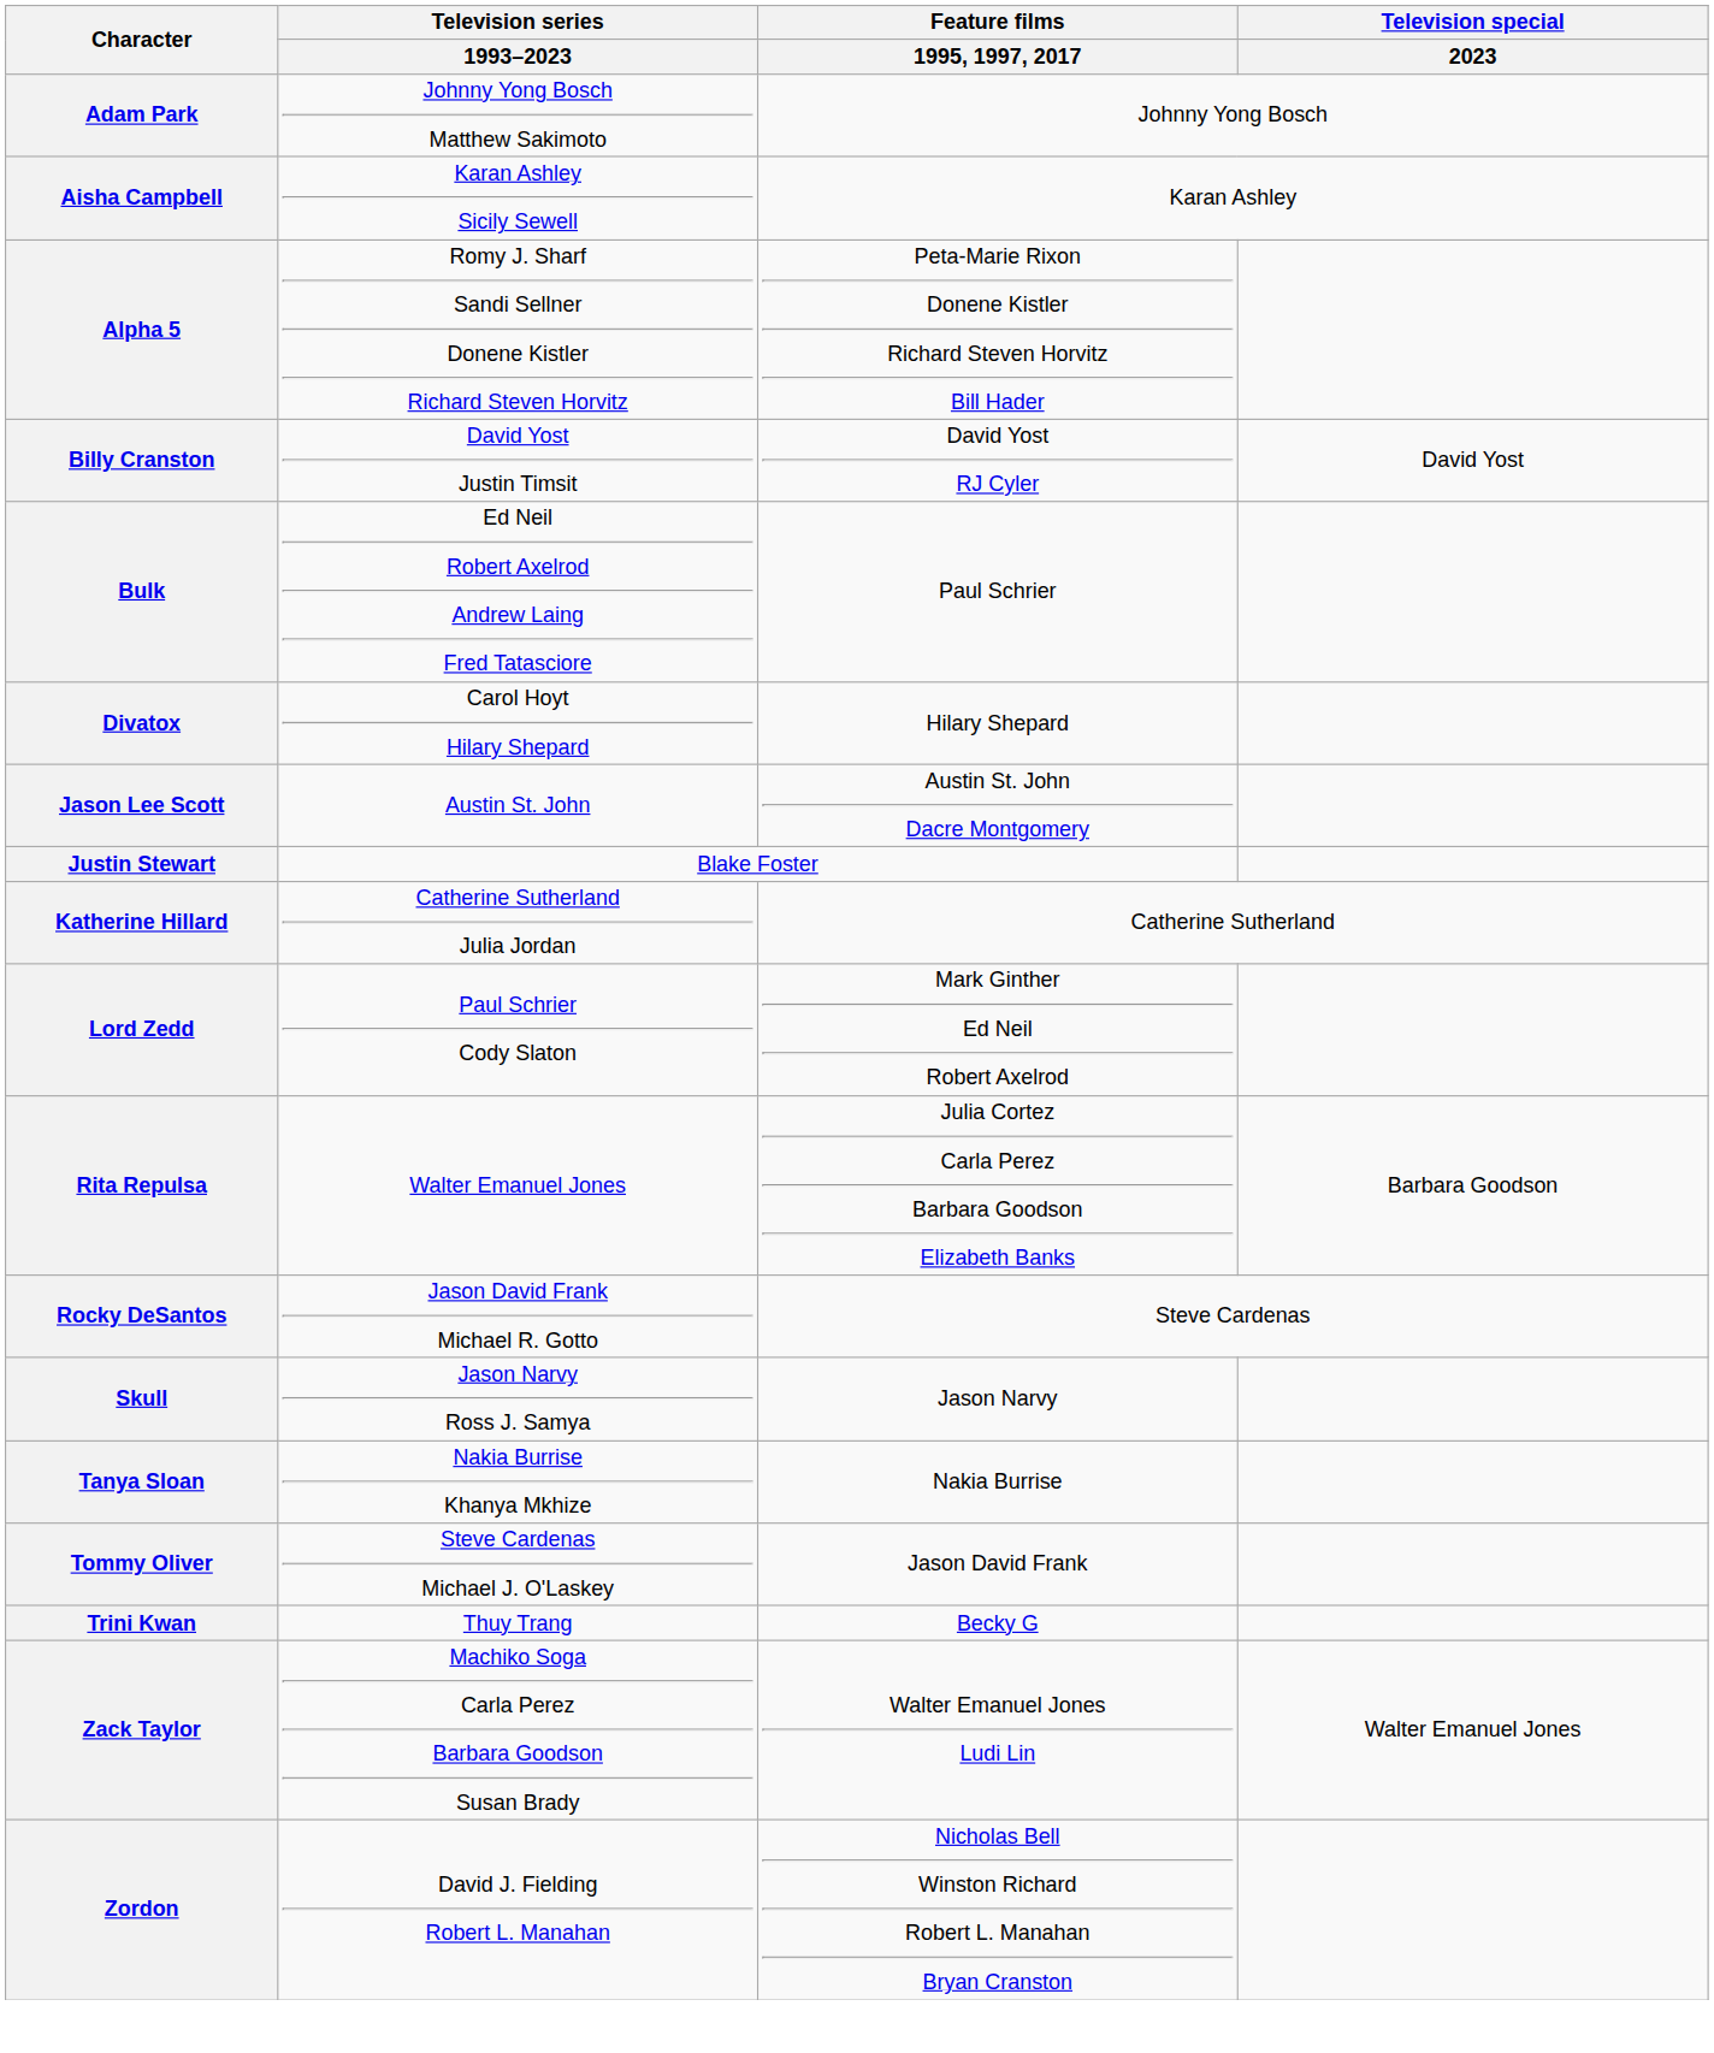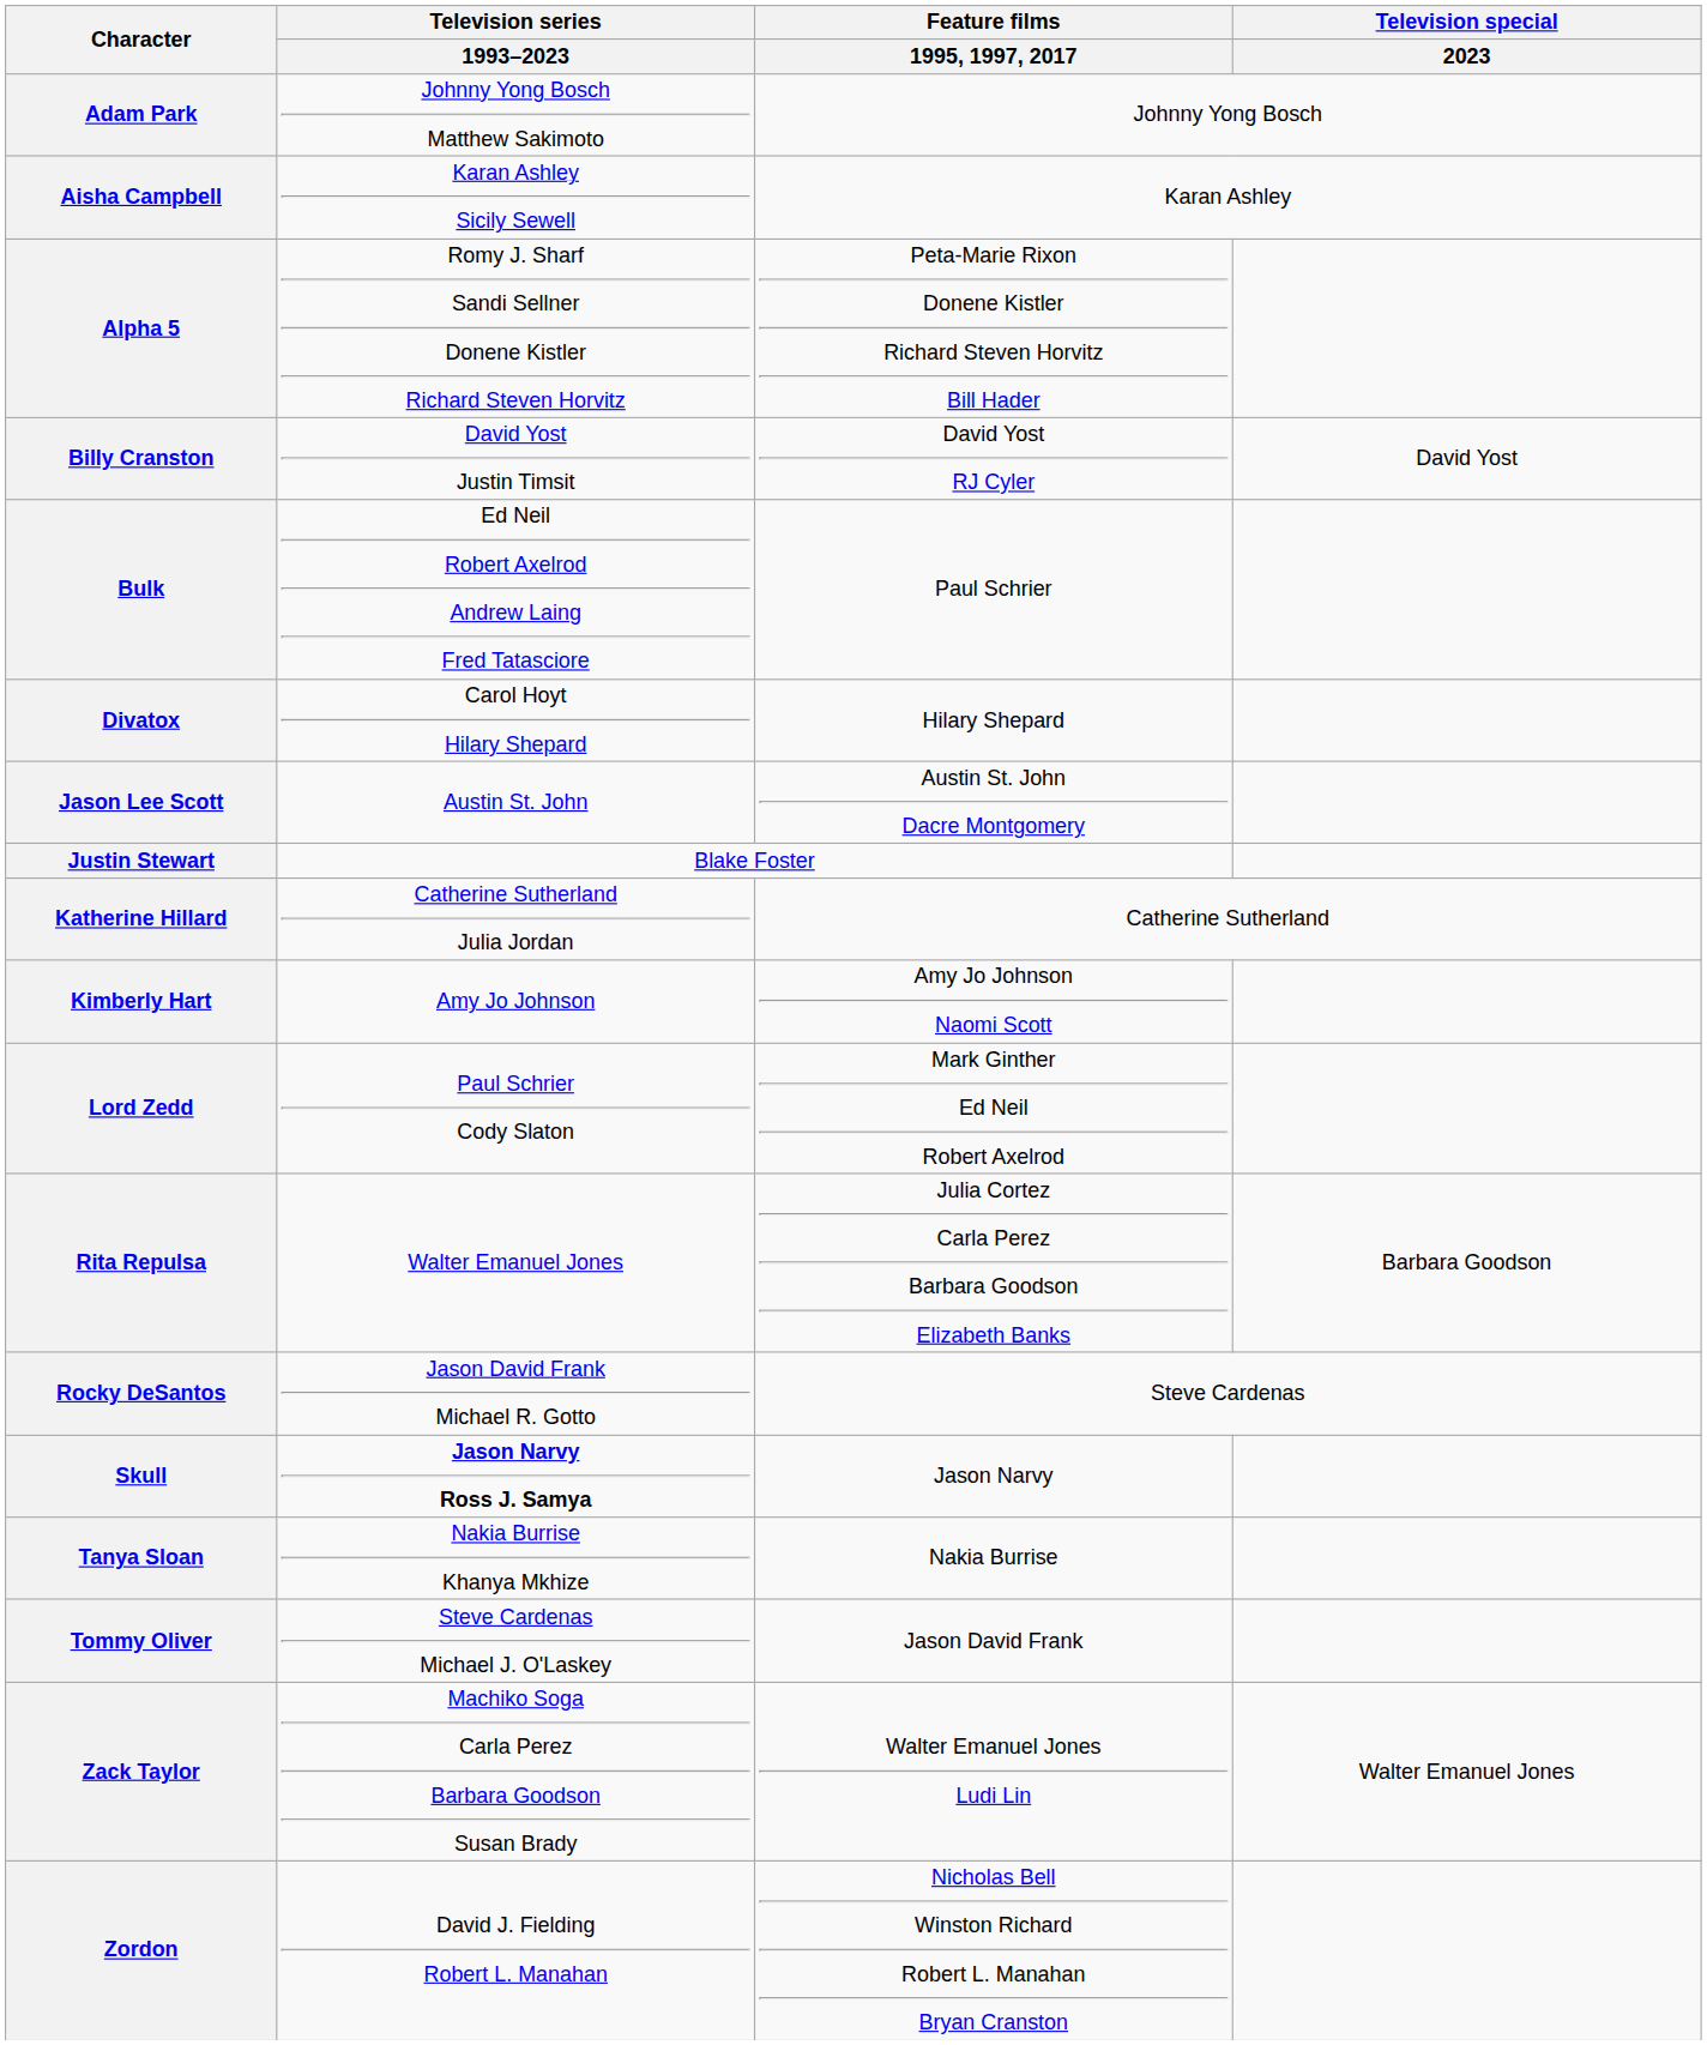+ row: Kimberly Hart | Amy Jo Johnson | Amy Jo Johnson Naomi Scott
Skull | Television series / 1993–2023: normal -> bold
- row: Trini Kwan | Thuy Trang | Becky G
